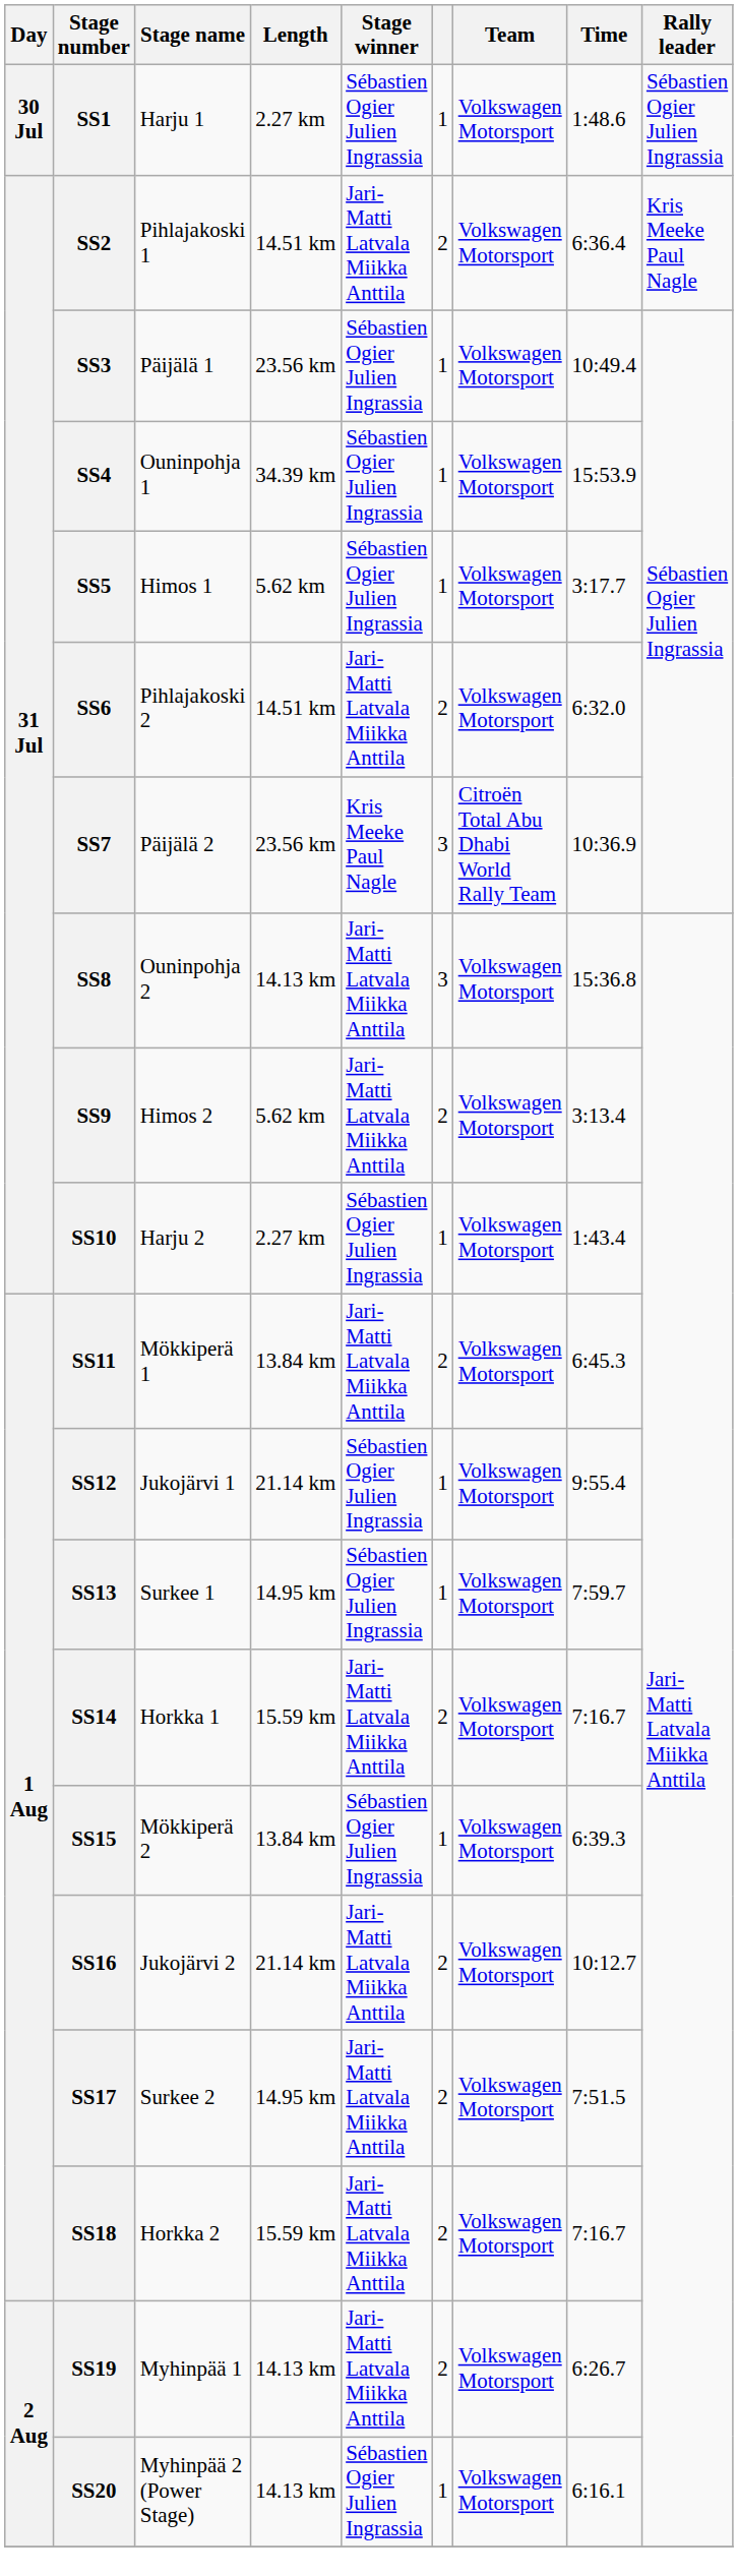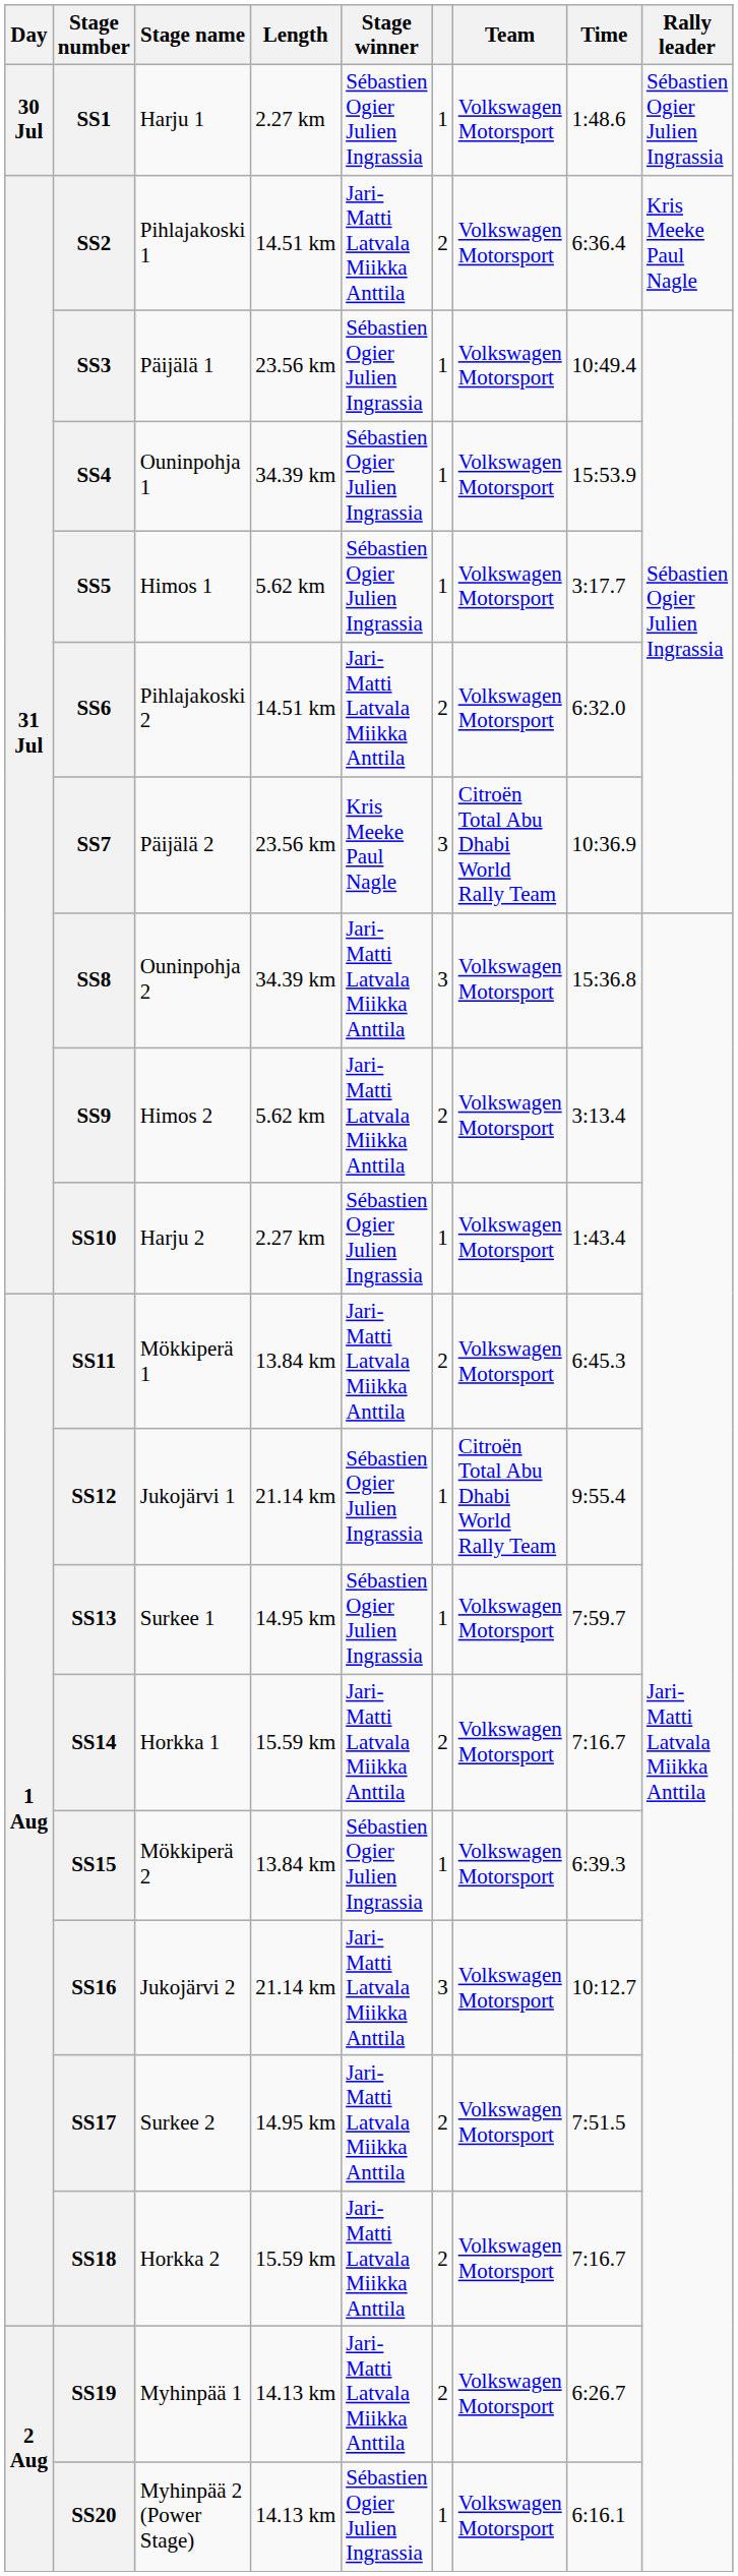SS8 | Length: 14.13 km -> 34.39 km
SS12 | Team: Volkswagen Motorsport -> Citroën Total Abu Dhabi World Rally Team
SS16 | column 6: 2 -> 3
